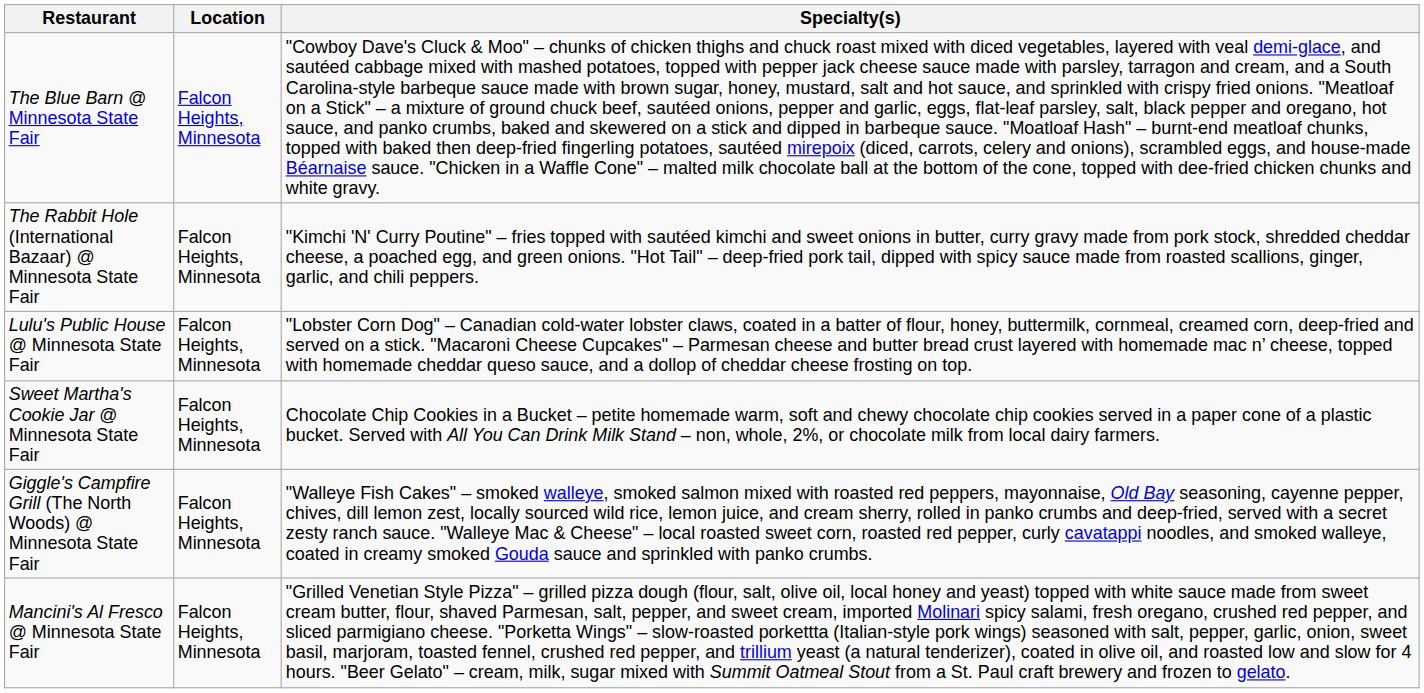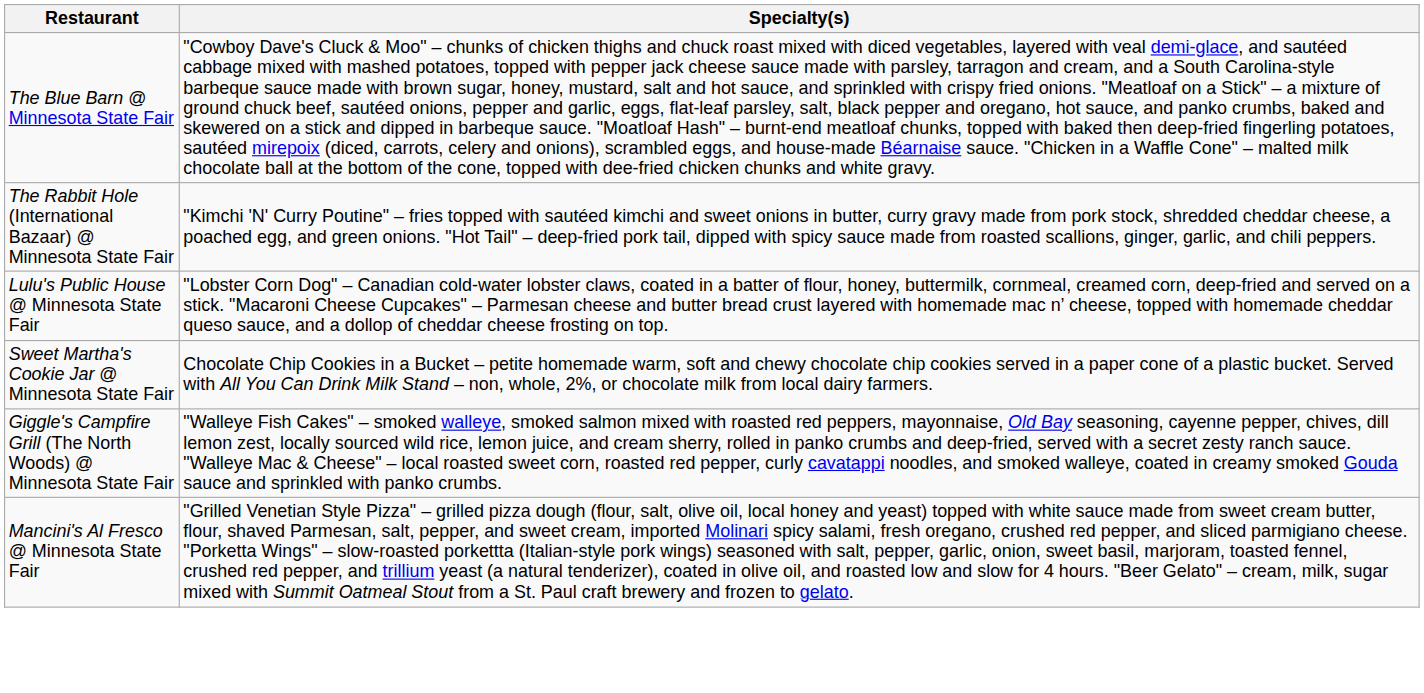- column: Location | Falcon Heights, Minnesota | Falcon Heights, Minnesota | Falcon Heights, Minnesota | Falcon Heights, Minnesota | Falcon Heights, Minnesota | Falcon Heights, Minnesota
